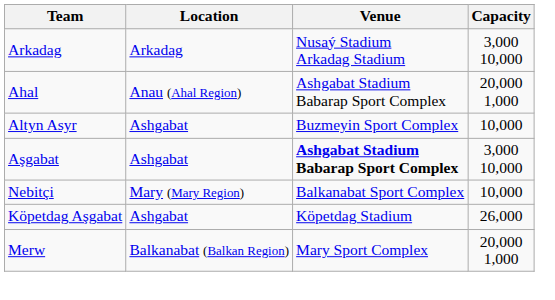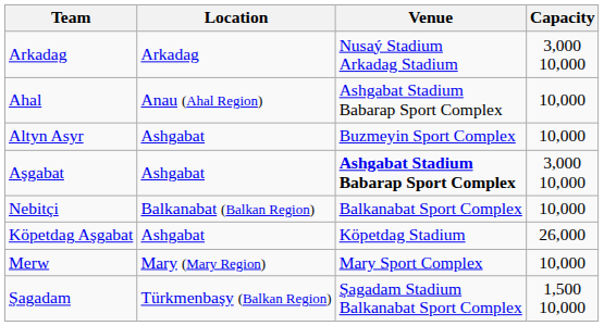Ahal | Capacity: 20,000 1,000 -> 10,000
Nebitçi | Location: Mary (Mary Region) -> Balkanabat (Balkan Region)
Merw | Location: Balkanabat (Balkan Region) -> Mary (Mary Region)
Merw | Capacity: 20,000 1,000 -> 10,000
+ row: Şagadam | Türkmenbaşy (Balkan Region) | Şagadam Stadium Balkanabat Sport Complex | 1,500 10,000
